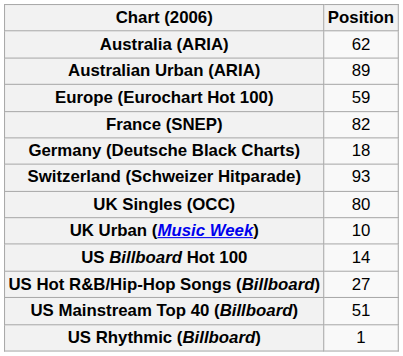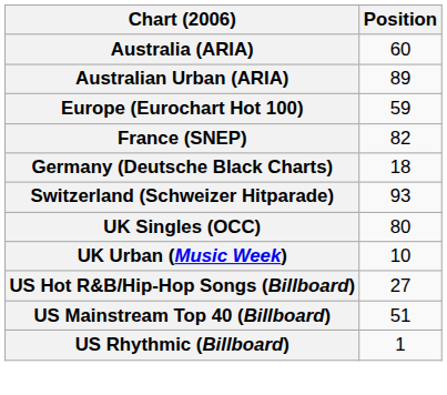Australia (ARIA) | Position: 62 -> 60
- row: US Billboard Hot 100 | 14
